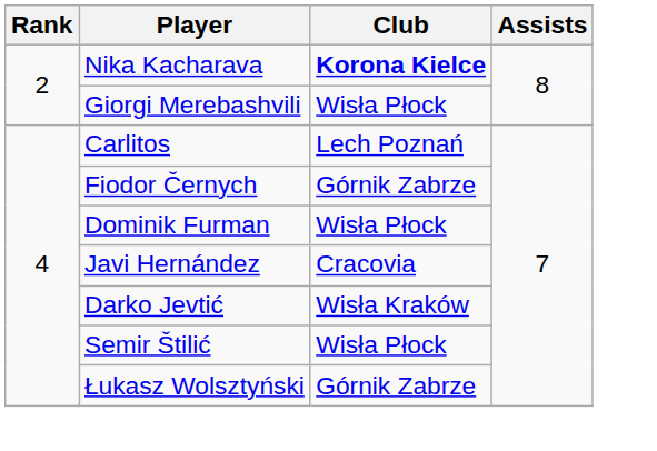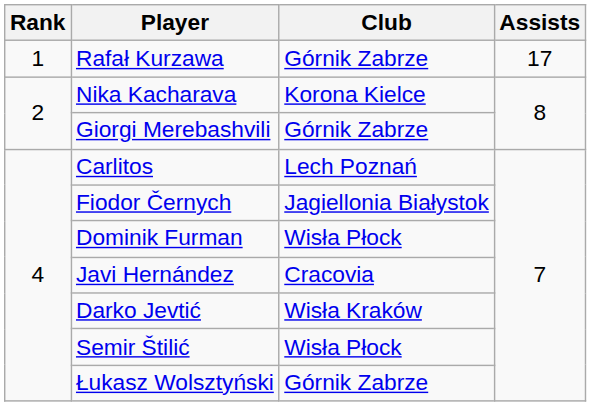+ row: 1 | Rafał Kurzawa | Górnik Zabrze | 17
Nika Kacharava | Club: bold -> normal
Giorgi Merebashvili | Club: Wisła Płock -> Górnik Zabrze
Fiodor Černych | Club: Górnik Zabrze -> Jagiellonia Białystok
